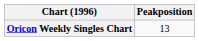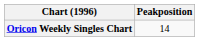Oricon Weekly Singles Chart | Peakposition: 13 -> 14
